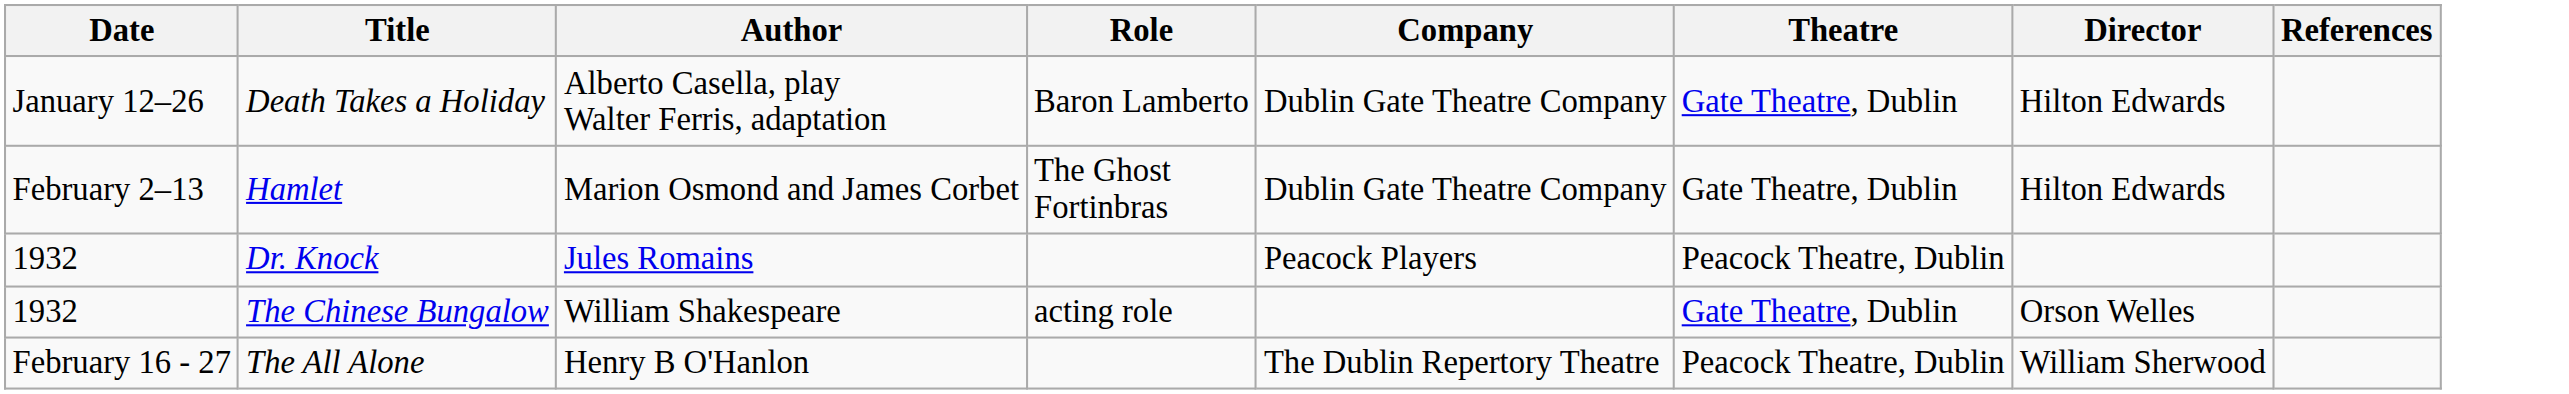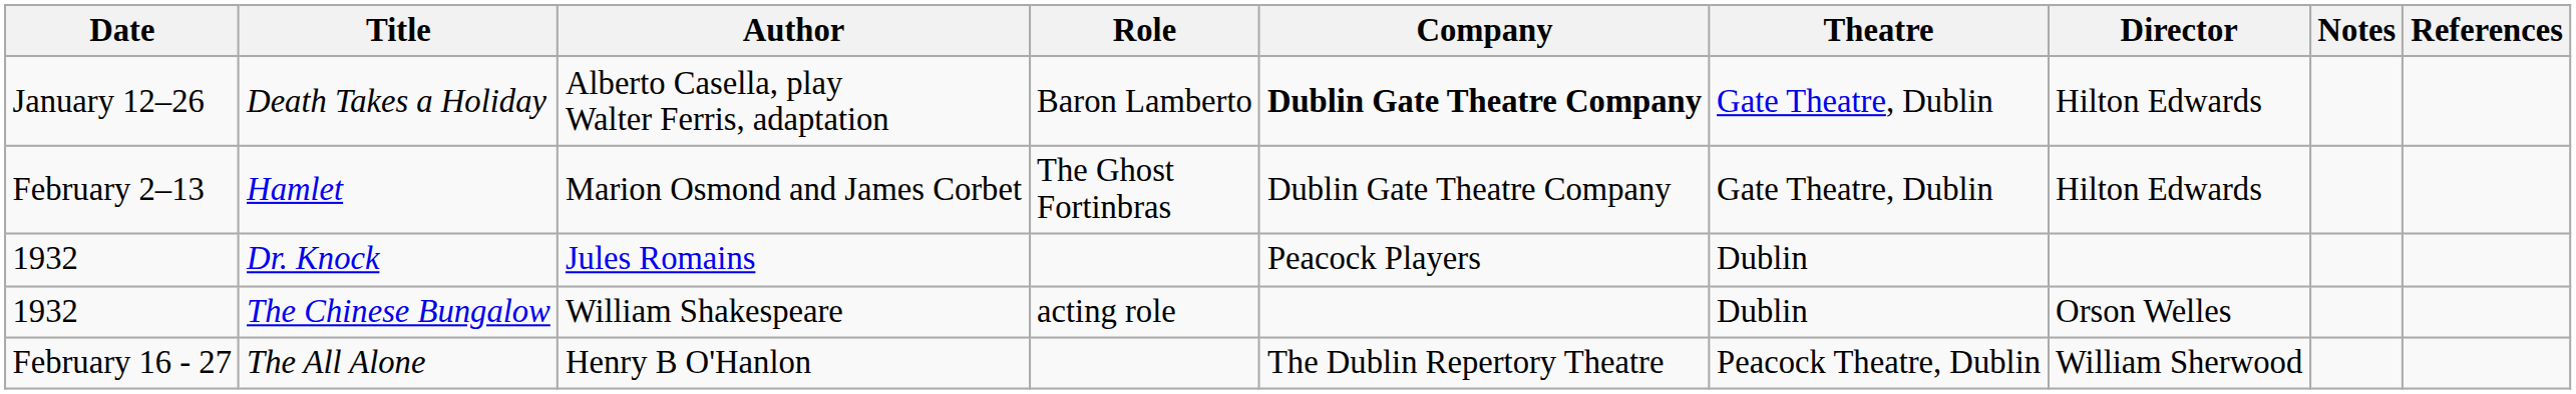+ column: Notes
Death Takes a Holiday | Company: normal -> bold
Dr. Knock | Theatre: Peacock Theatre, Dublin -> Dublin
The Chinese Bungalow | Theatre: Gate Theatre, Dublin -> Dublin
